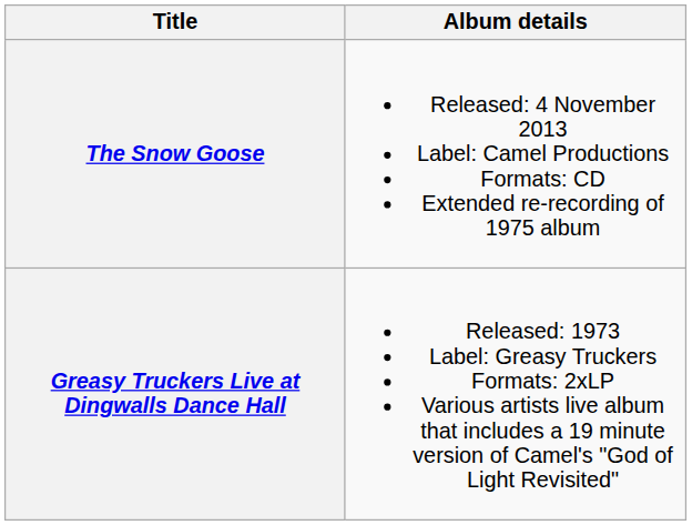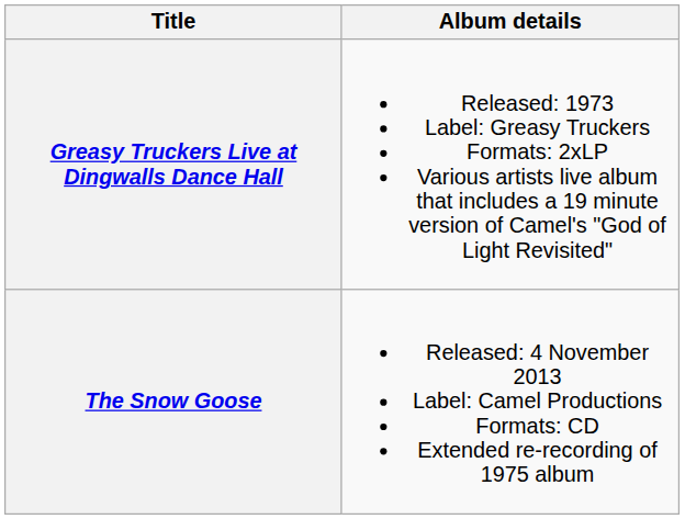rows swapped: Greasy Truckers Live at Dingwalls Dance Hall <-> The Snow Goose
